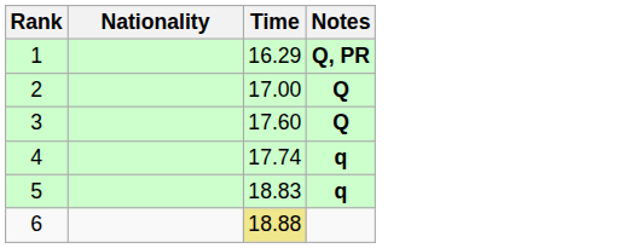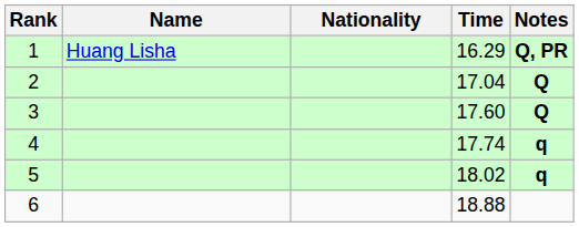+ column: Name | Huang Lisha
2 | Time: 17.00 -> 17.04
5 | Time: 18.83 -> 18.02
6 | Time: khaki background -> no background
